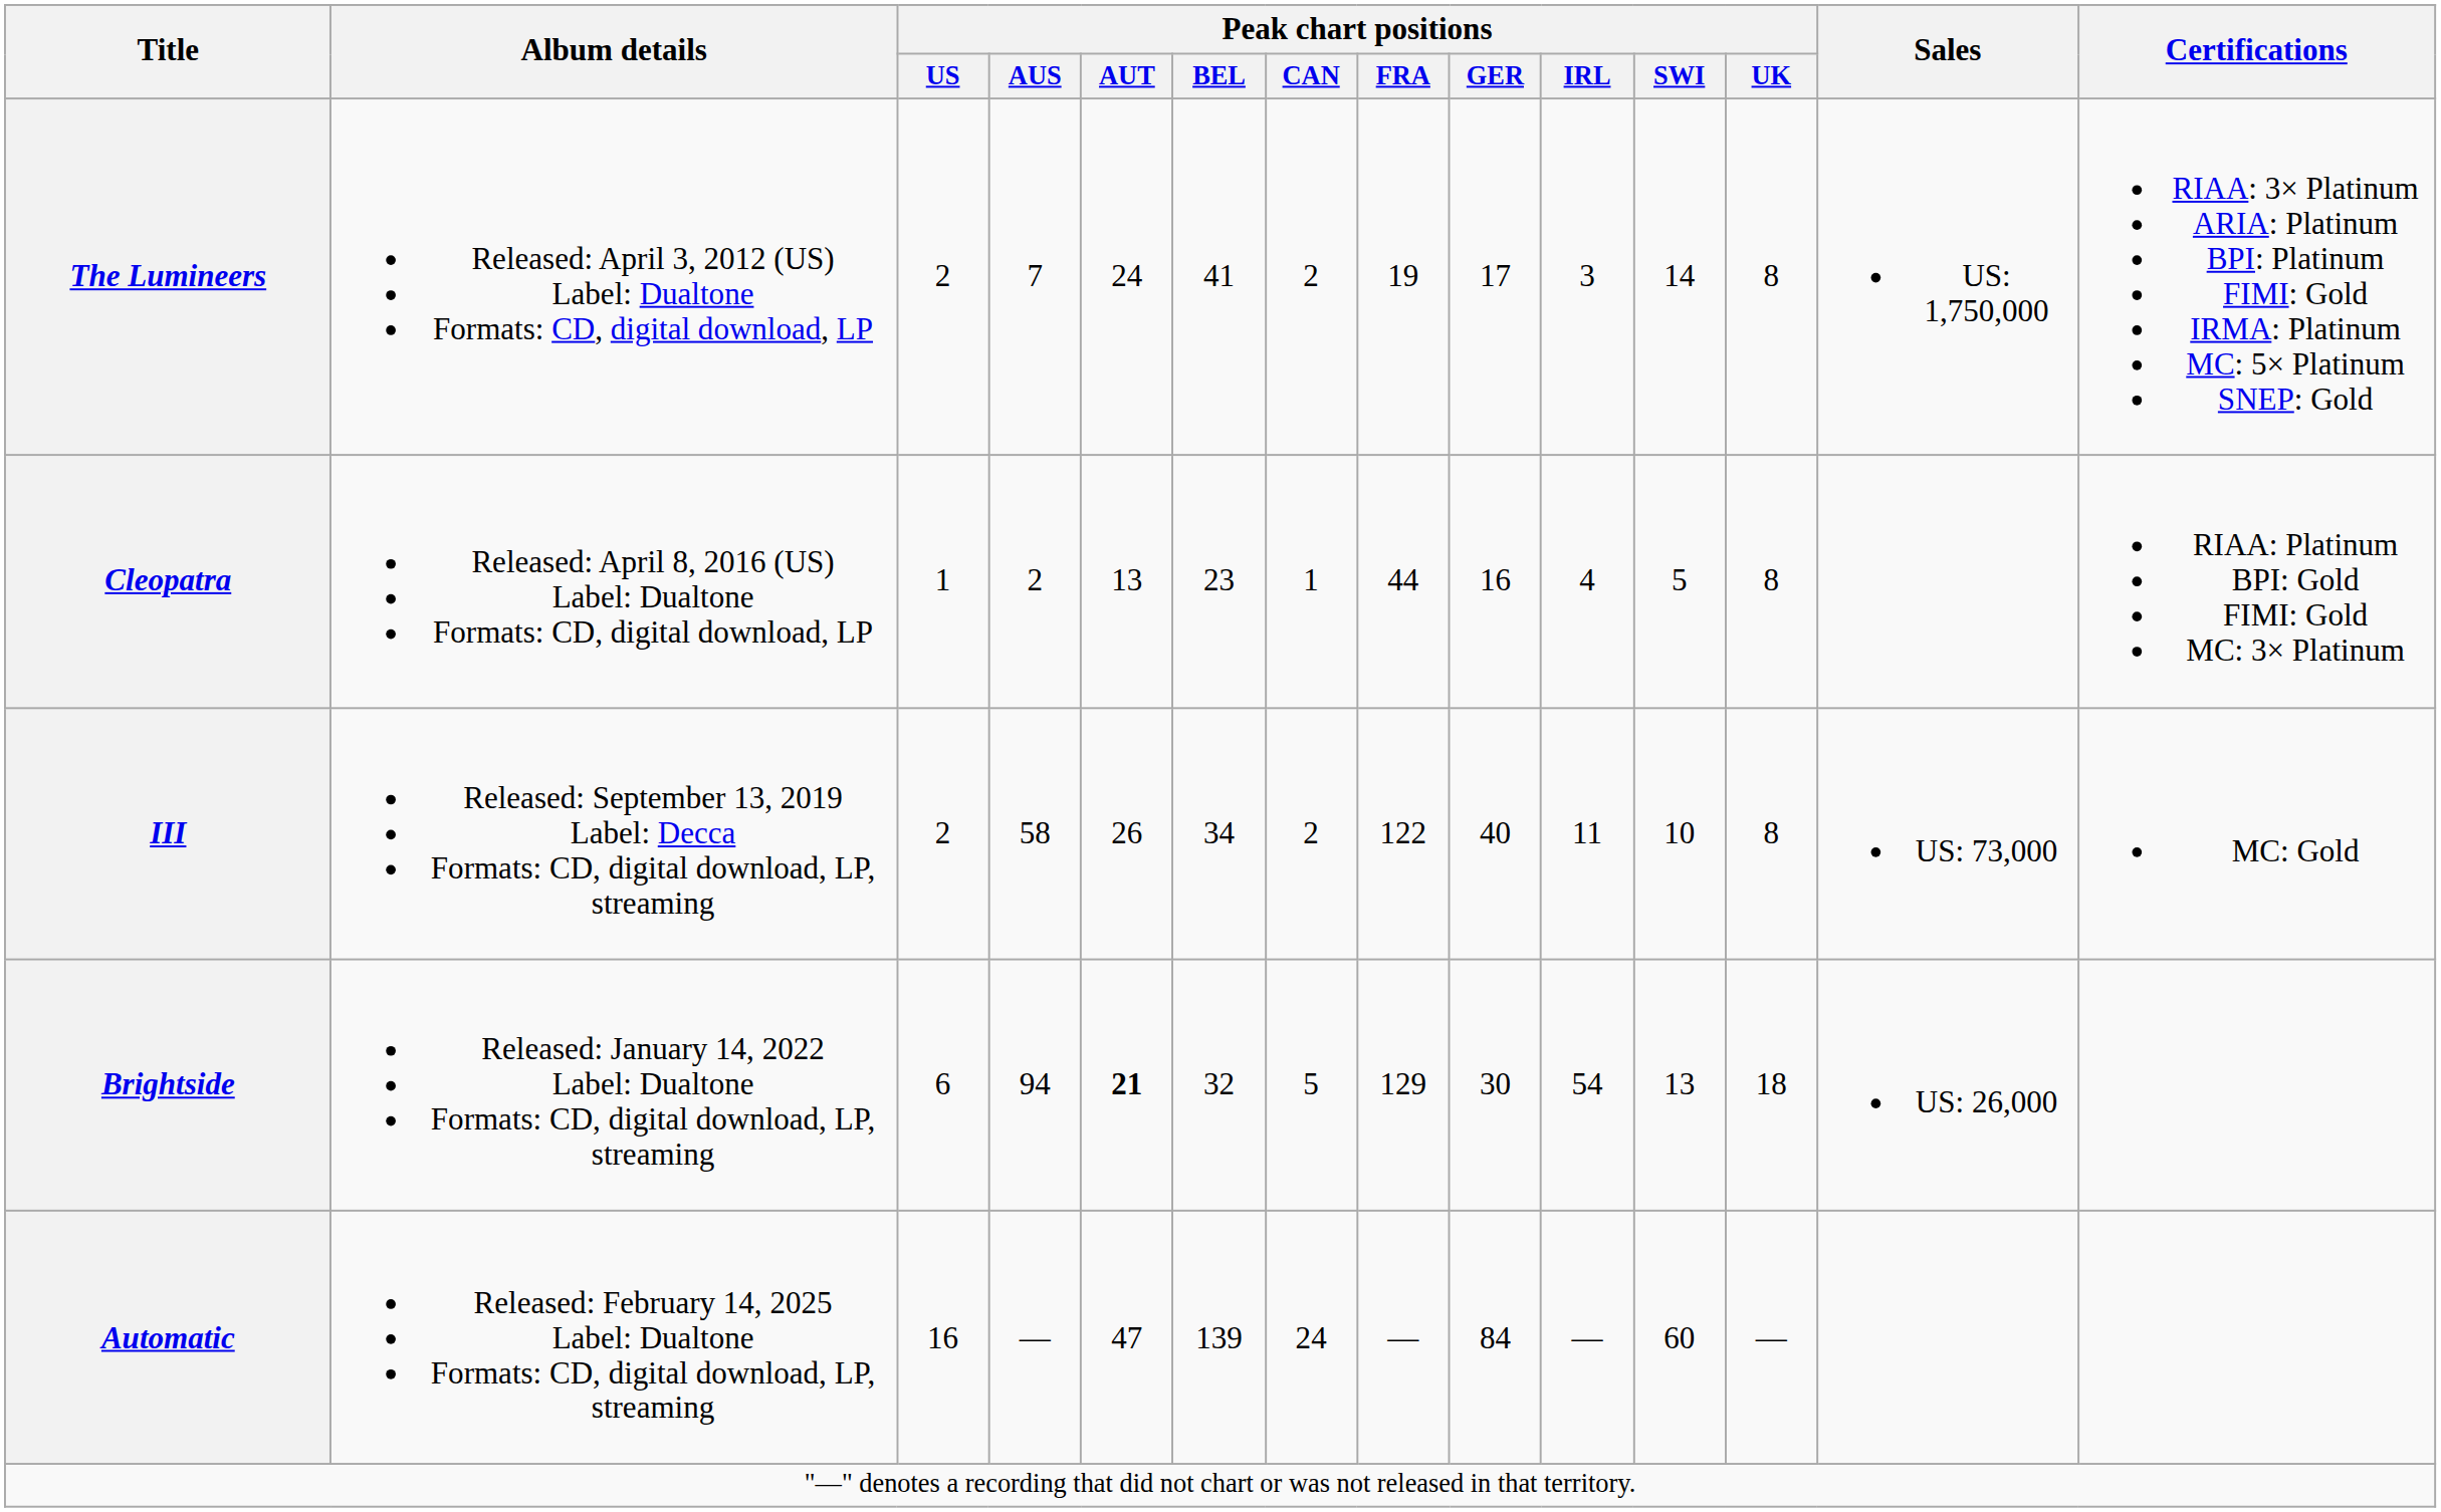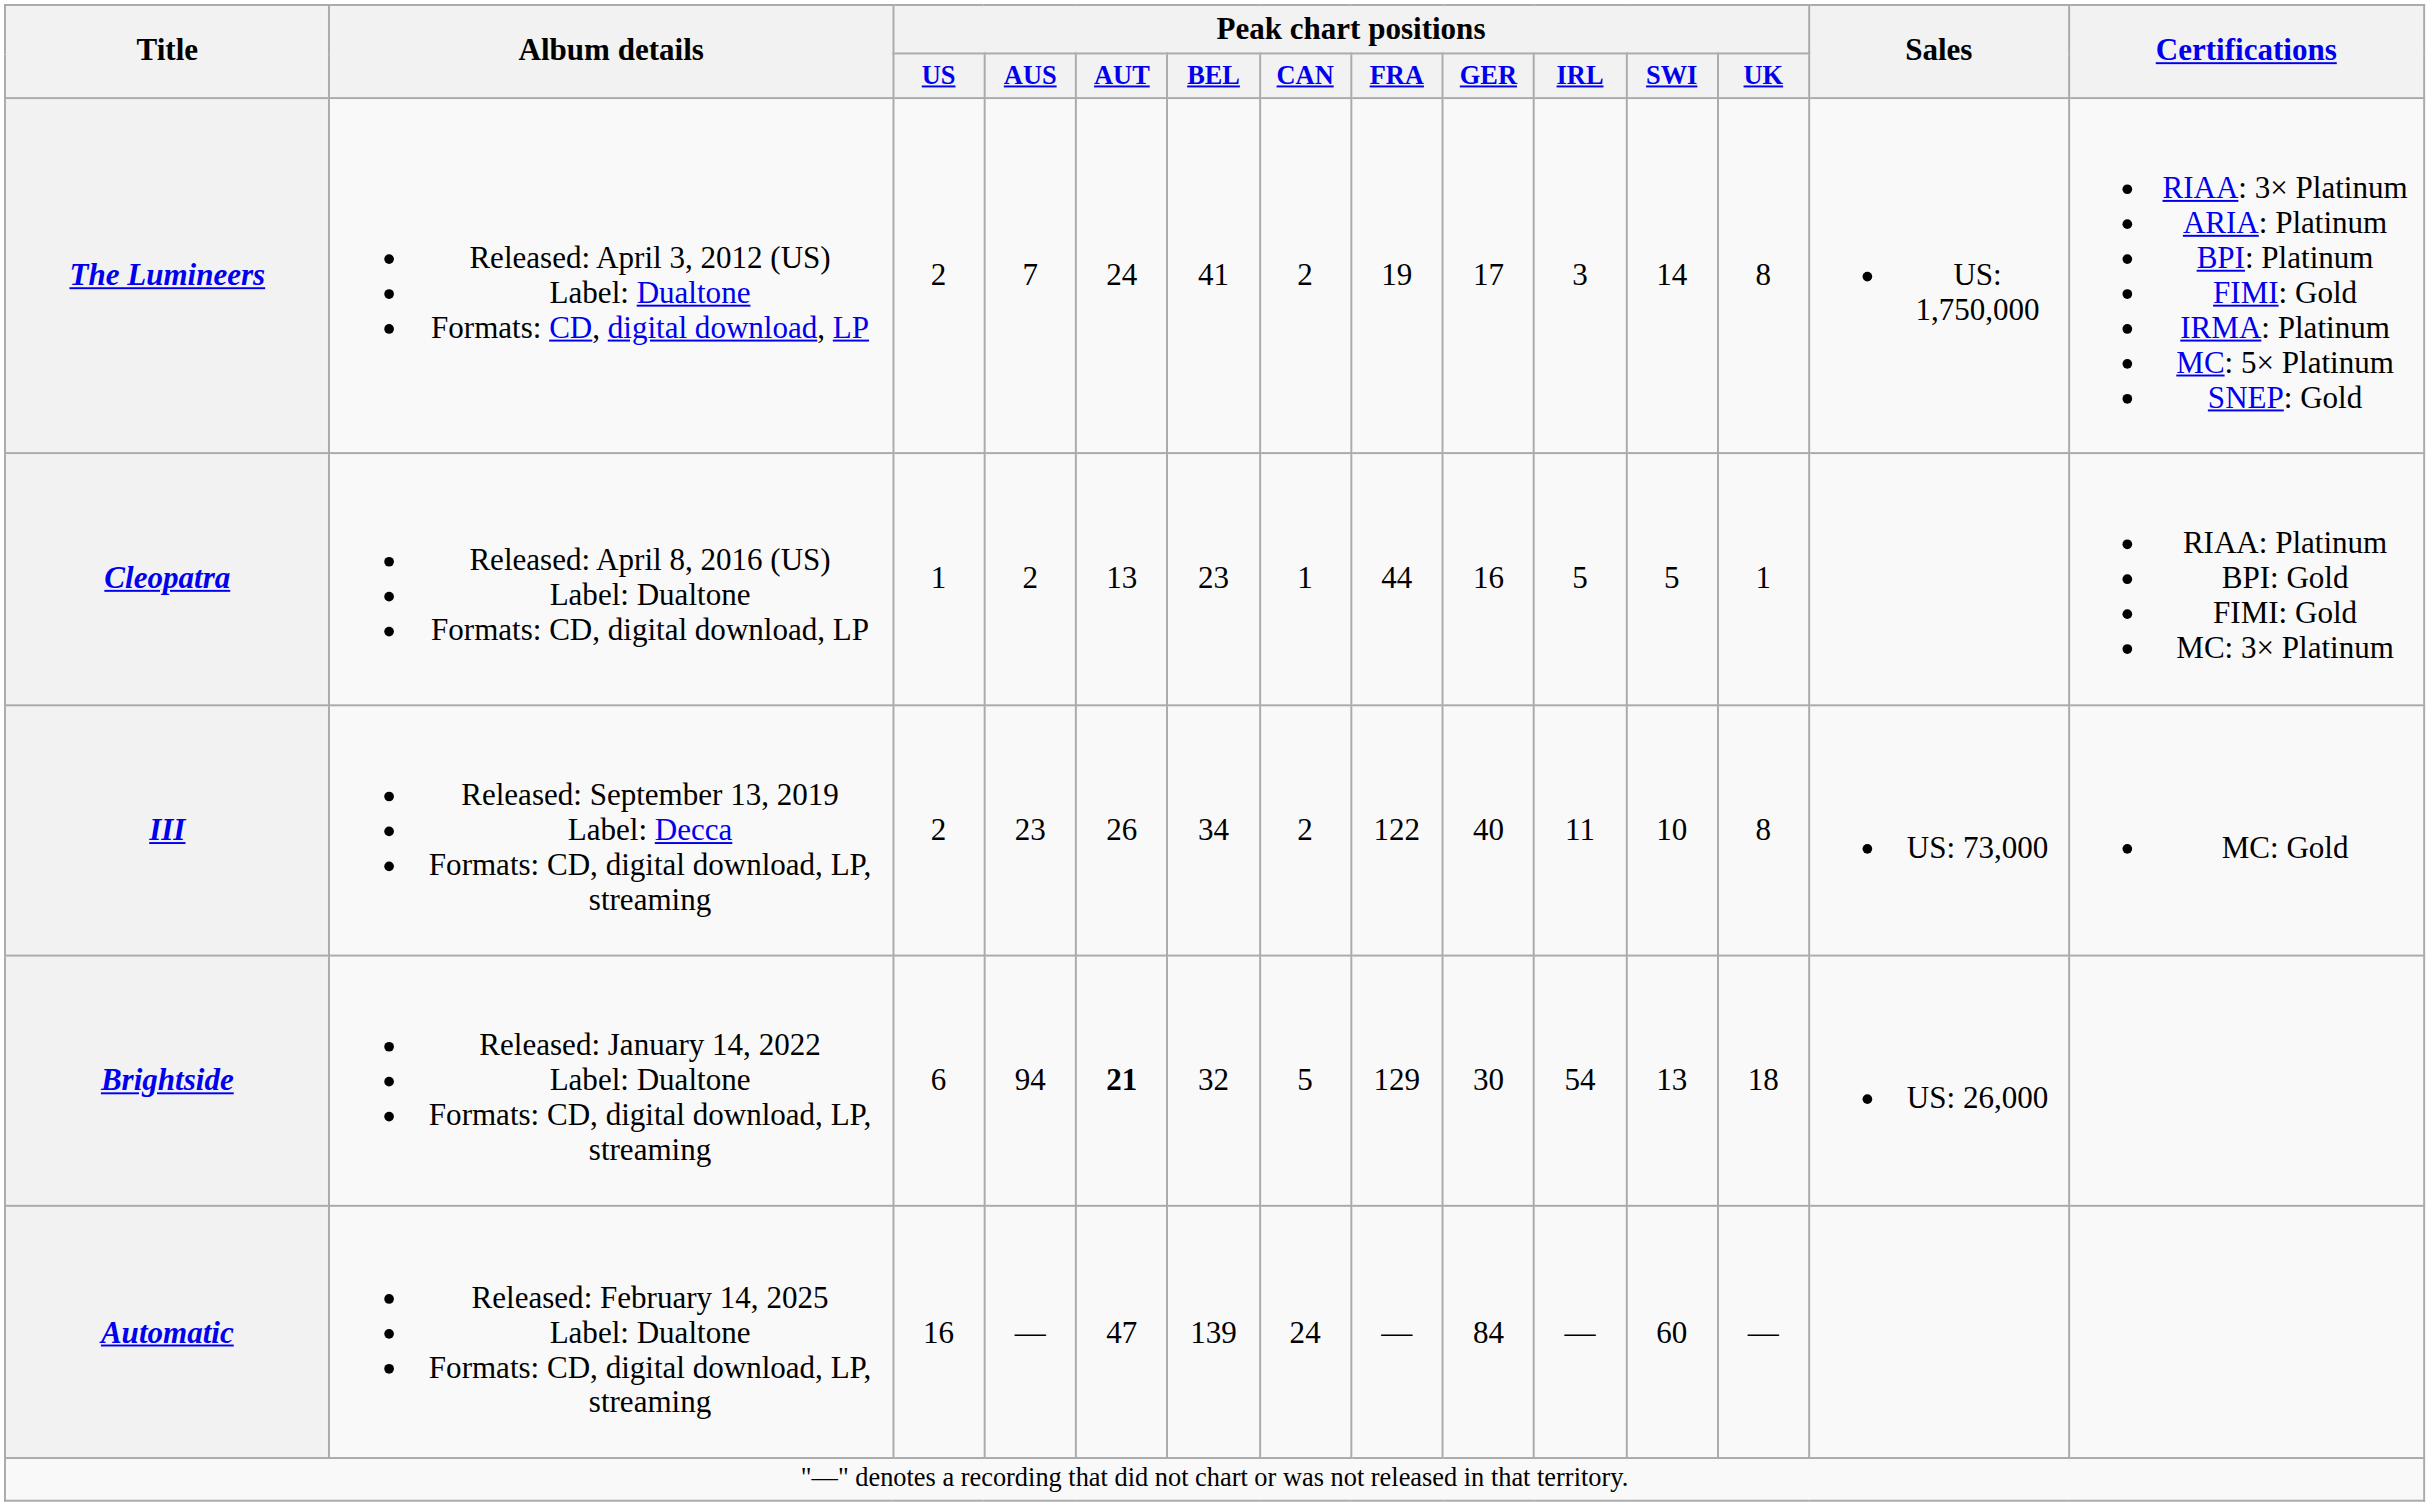Cleopatra | Peak chart positions / IRL: 4 -> 5
Cleopatra | Peak chart positions / UK: 8 -> 1
III | Peak chart positions / AUS: 58 -> 23
